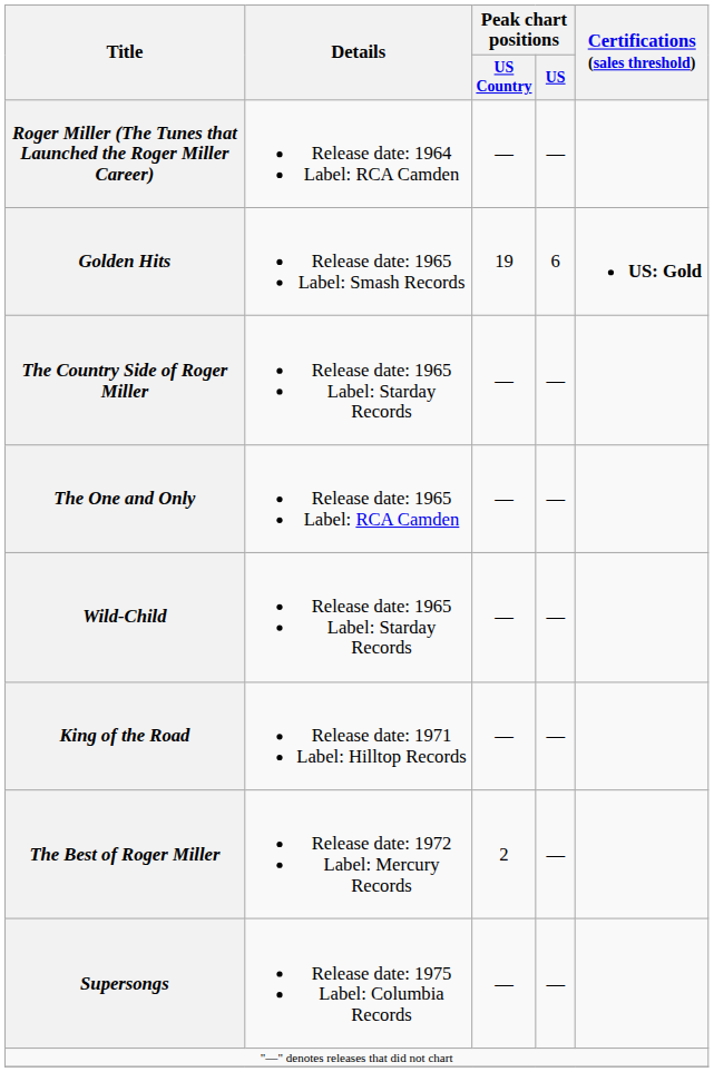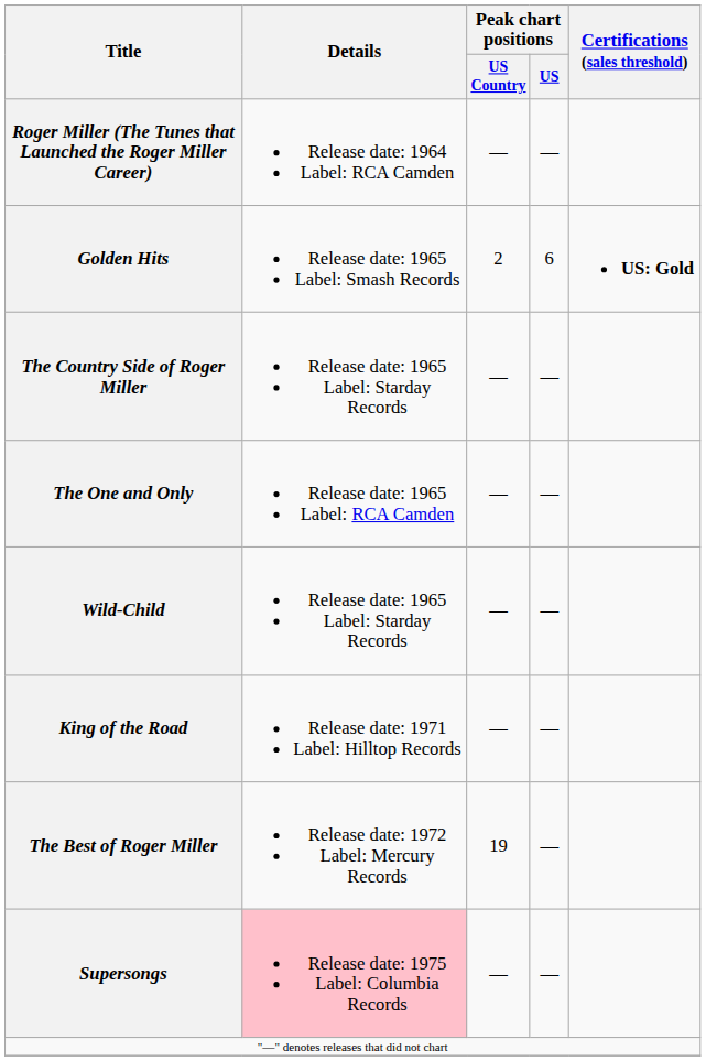Golden Hits | Peak chart positions / US Country: 19 -> 2
The Best of Roger Miller | Peak chart positions / US Country: 2 -> 19
Supersongs | Details: no background -> pink background
